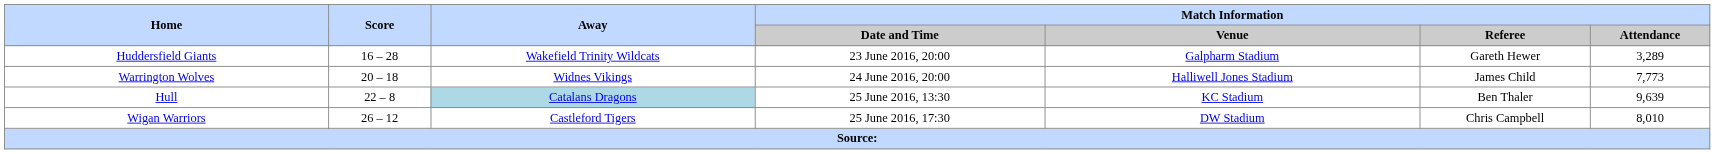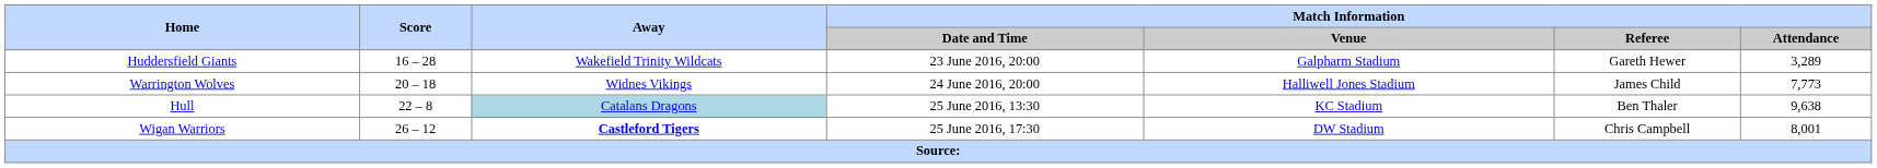Hull | Match Information / Attendance: 9,639 -> 9,638
Wigan Warriors | Away: normal -> bold
Wigan Warriors | Match Information / Attendance: 8,010 -> 8,001
